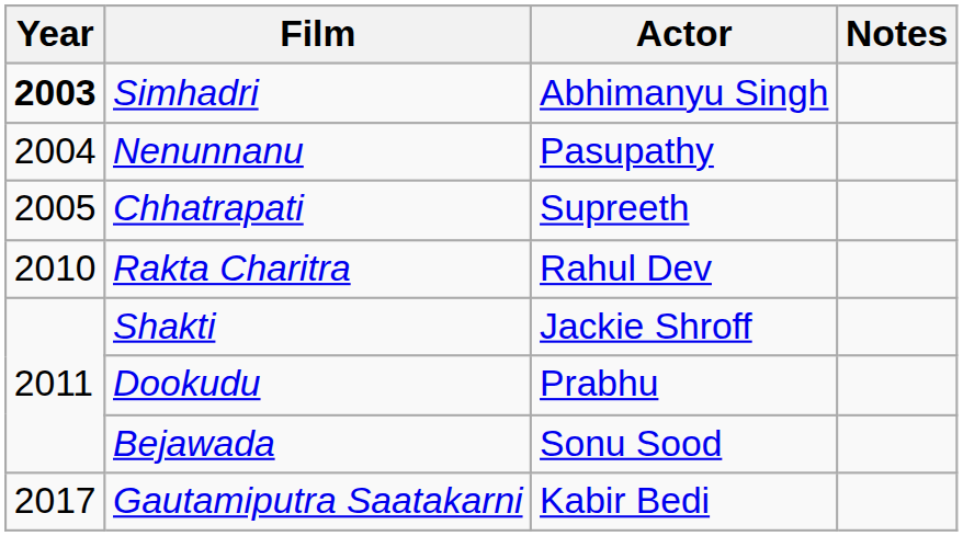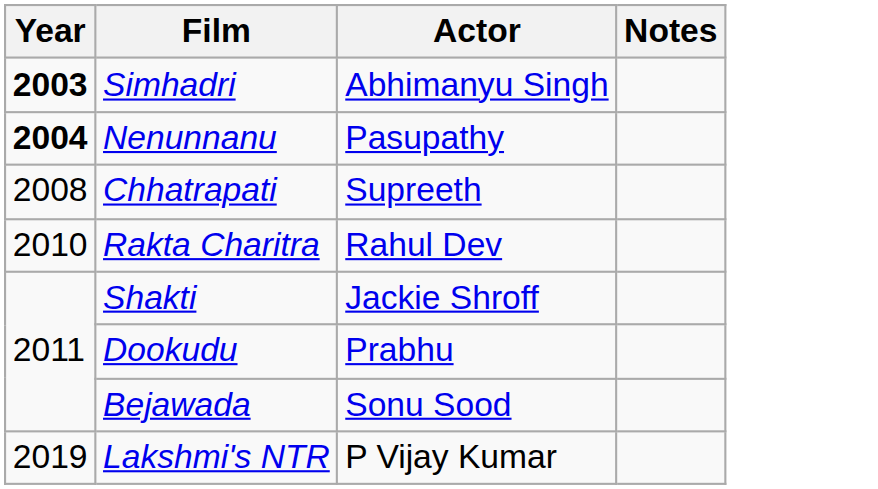Nenunnanu | Year: normal -> bold
Chhatrapati | Year: 2005 -> 2008
- row: 2017 | Gautamiputra Saatakarni | Kabir Bedi
+ row: 2019 | Lakshmi's NTR | P Vijay Kumar
